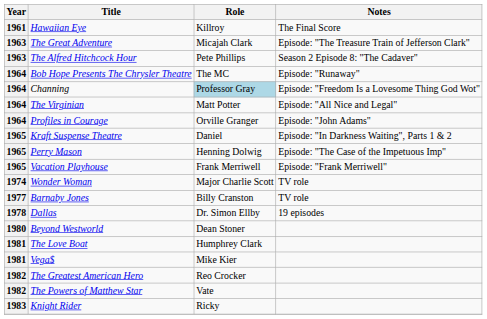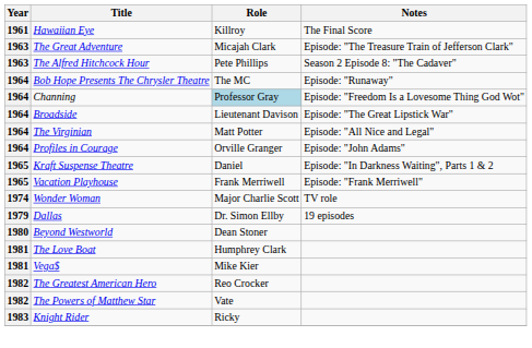+ row: 1964 | Broadside | Lieutenant Davison | Episode: "The Great Lipstick War"
- row: 1965 | Perry Mason | Henning Dolwig | Episode: "The Case of the Impetuous Imp"
- row: 1977 | Barnaby Jones | Billy Cranston | TV role
Dallas | Year: 1978 -> 1979
